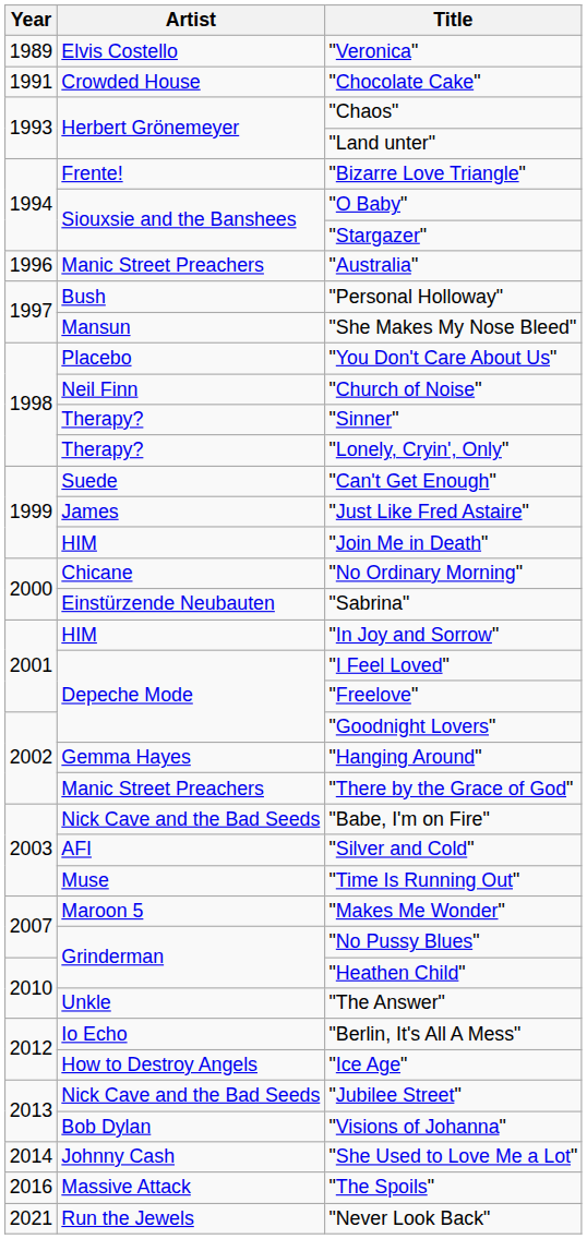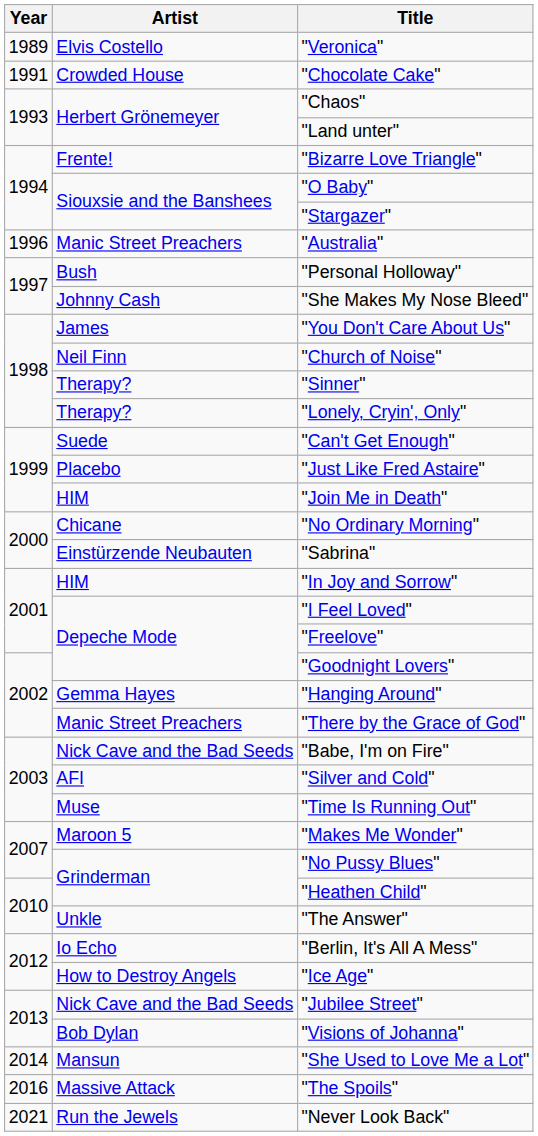"She Makes My Nose Bleed" | Artist: Mansun -> Johnny Cash
"You Don't Care About Us" | Artist: Placebo -> James
"Just Like Fred Astaire" | Artist: James -> Placebo
"She Used to Love Me a Lot" | Artist: Johnny Cash -> Mansun
